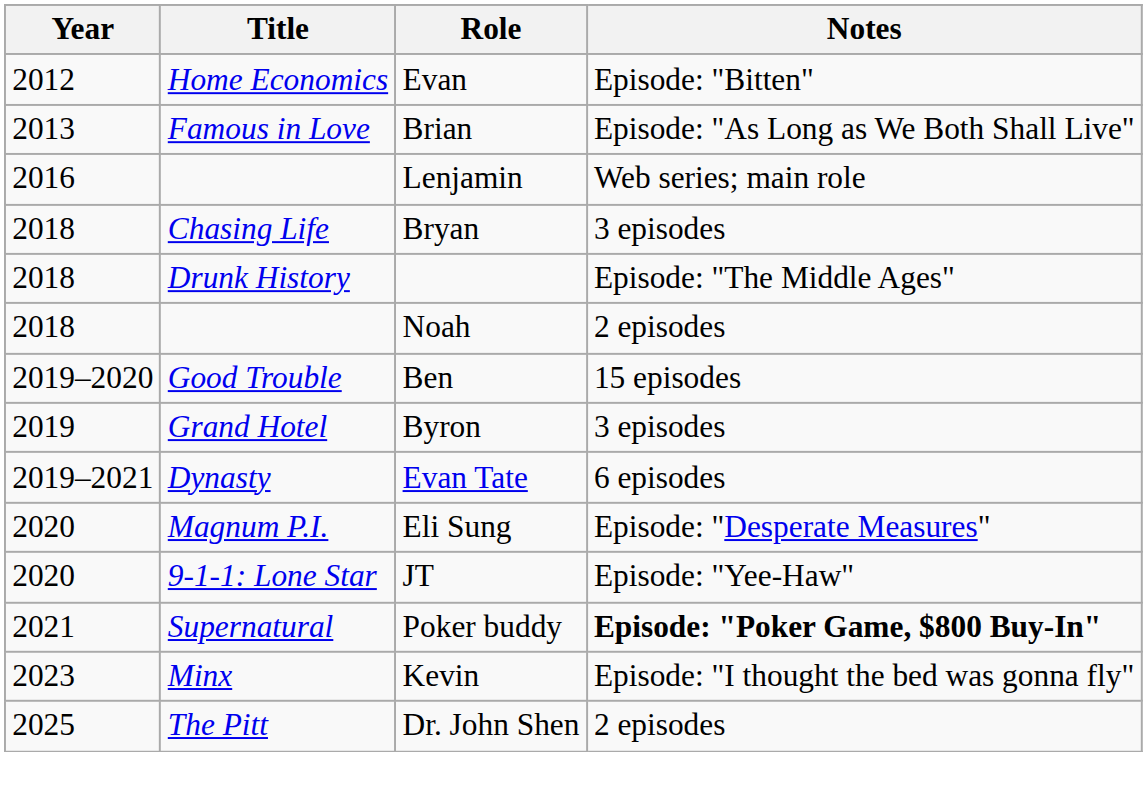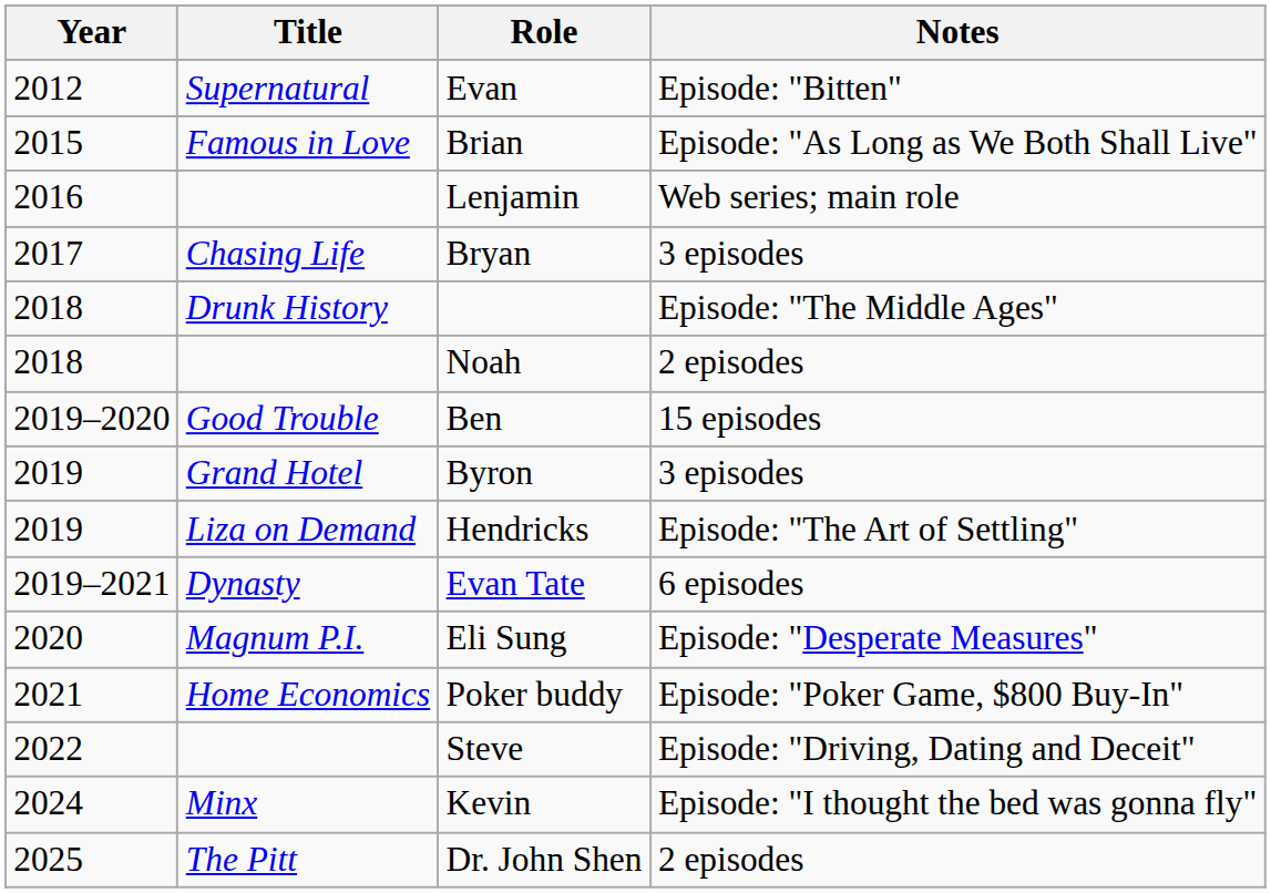Evan | Title: Home Economics -> Supernatural
Brian | Year: 2013 -> 2015
Bryan | Year: 2018 -> 2017
+ row: 2019 | Liza on Demand | Hendricks | Episode: "The Art of Settling"
- row: 2020 | 9-1-1: Lone Star | JT | Episode: "Yee-Haw"
Poker buddy | Title: Supernatural -> Home Economics
Poker buddy | Notes: bold -> normal
+ row: 2022 | Steve | Episode: "Driving, Dating and Deceit"
Kevin | Year: 2023 -> 2024
